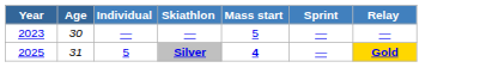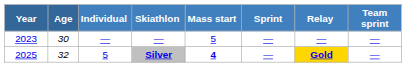+ column: Team sprint | — | —
Silver | Age: 31 -> 32
